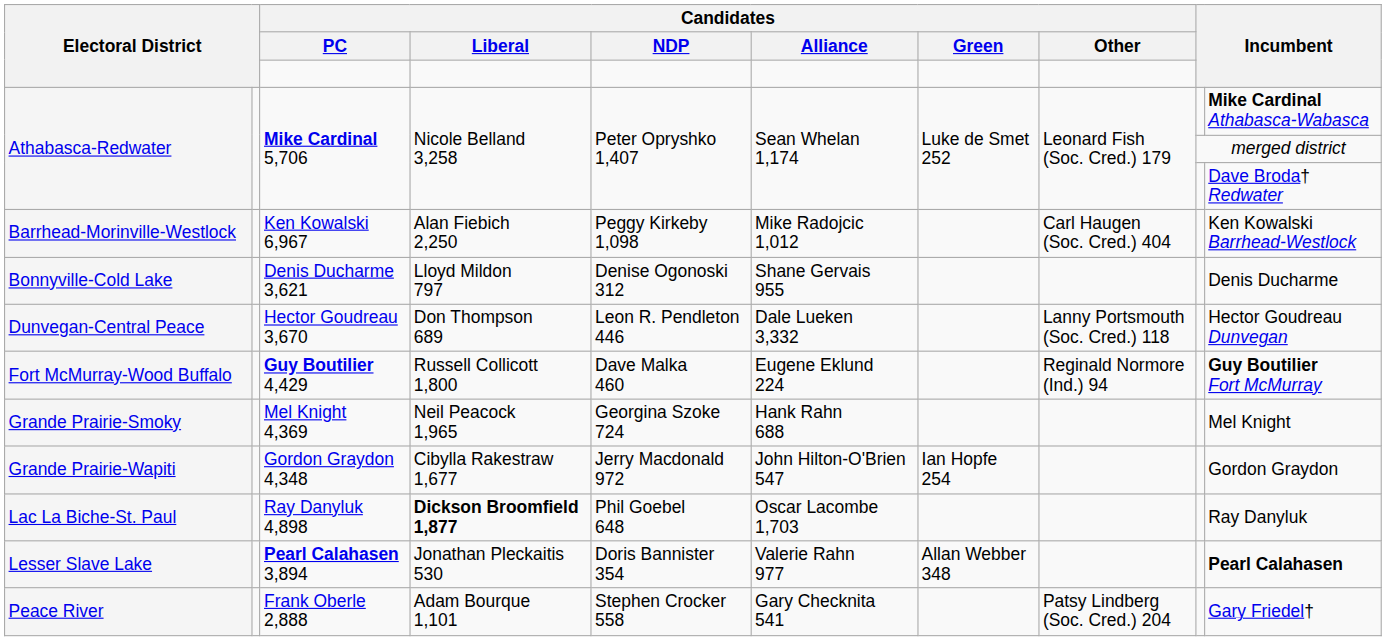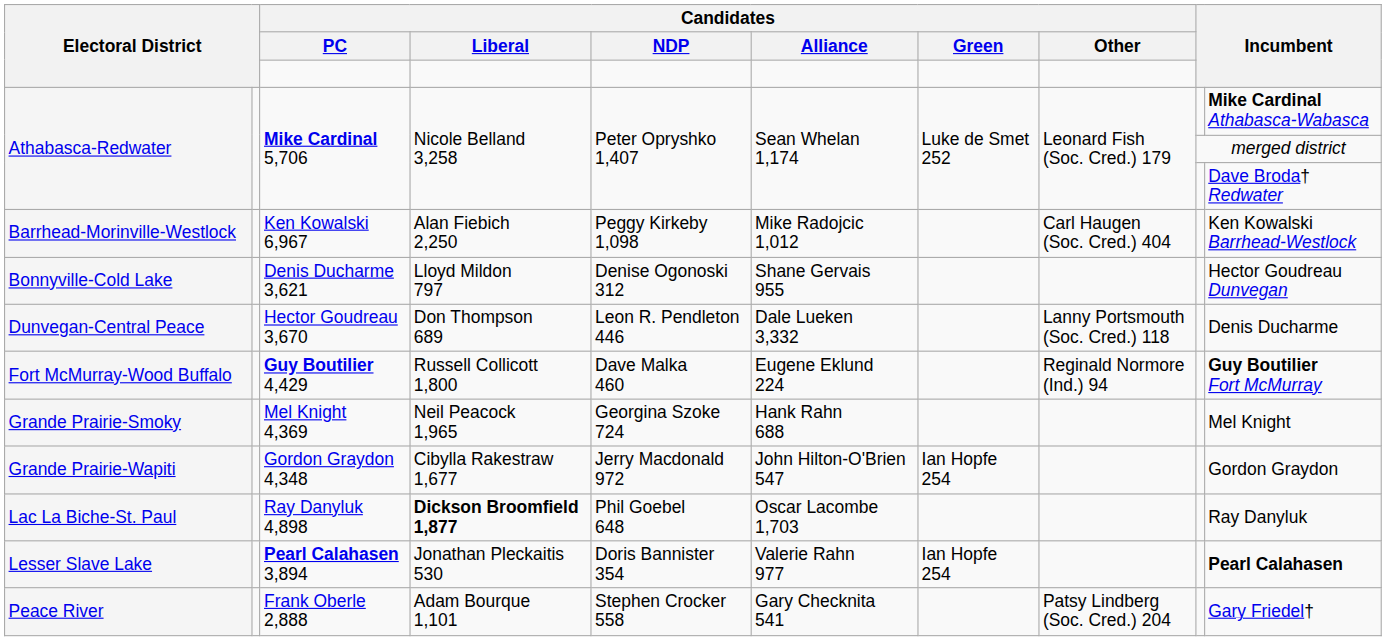Bonnyville-Cold Lake | column 10: Denis Ducharme -> Hector Goudreau Dunvegan
Dunvegan-Central Peace | column 10: Hector Goudreau Dunvegan -> Denis Ducharme
Lesser Slave Lake | Candidates / Green: Allan Webber 348 -> Ian Hopfe 254
